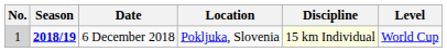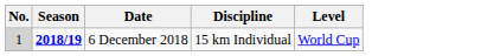- column: Location | Pokljuka, Slovenia
6 December 2018 | Discipline: lightyellow background -> no background
